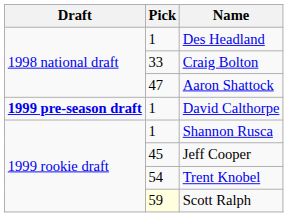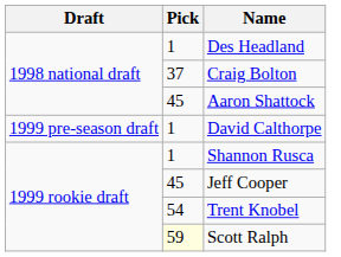Craig Bolton | Pick: 33 -> 37
Aaron Shattock | Pick: 47 -> 45
David Calthorpe | Draft: bold -> normal
